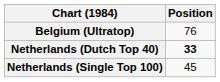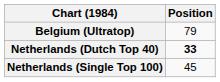Belgium (Ultratop) | Position: 76 -> 79
